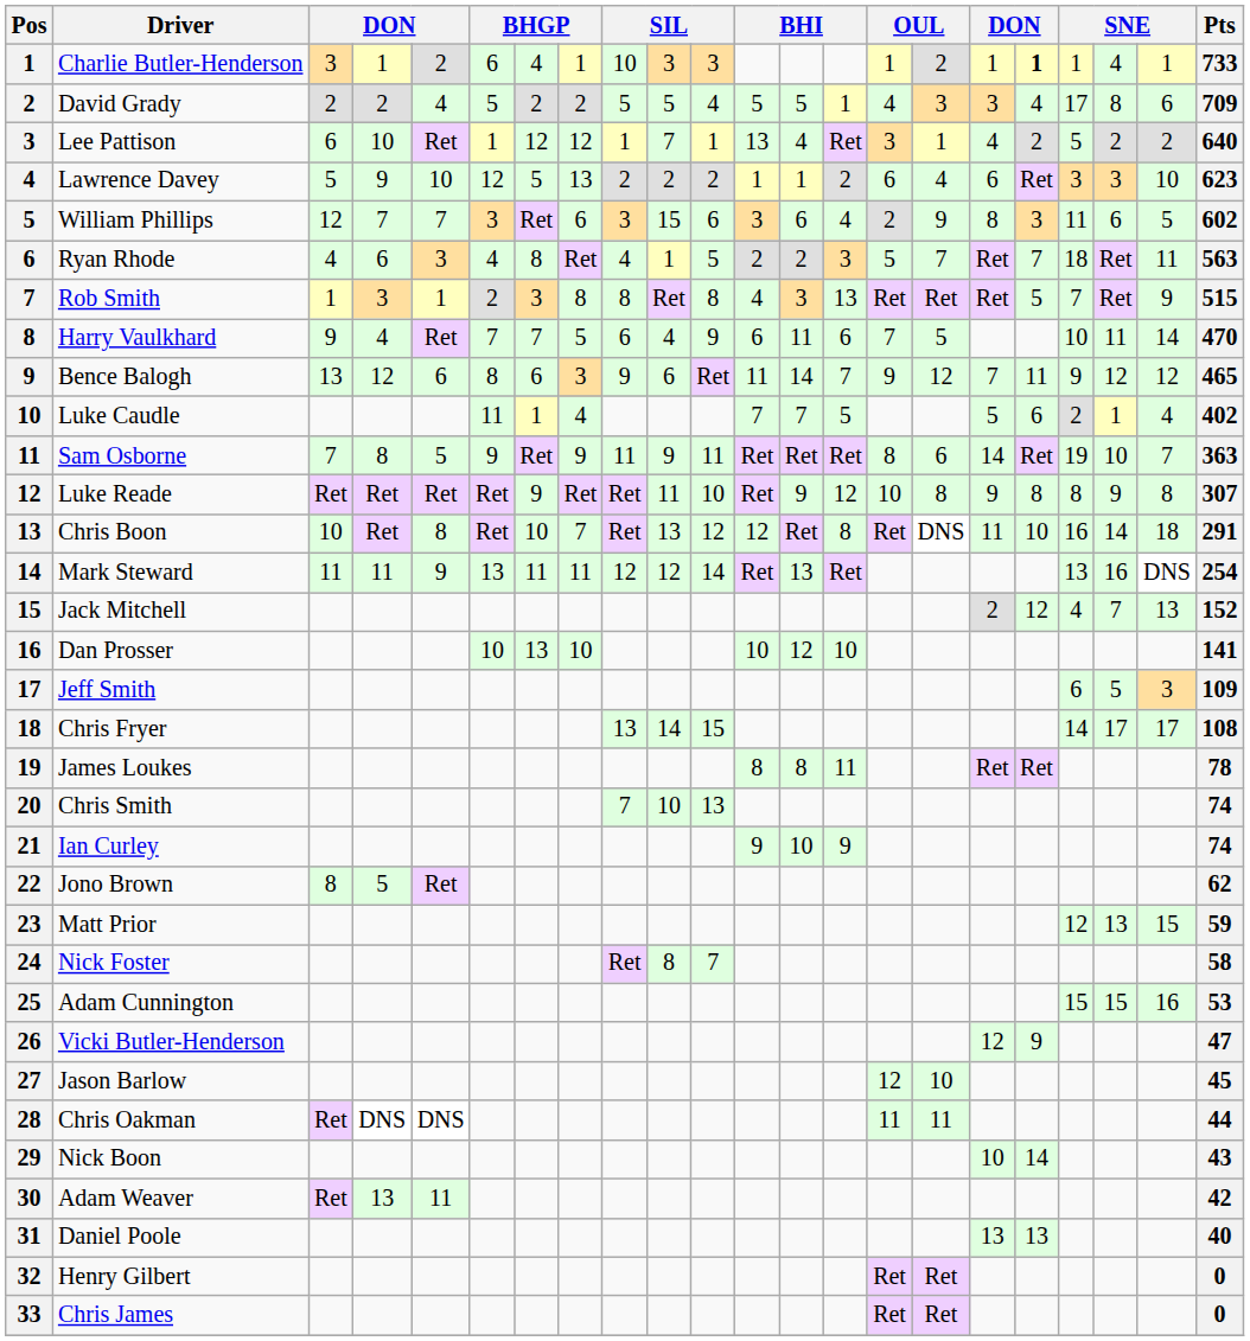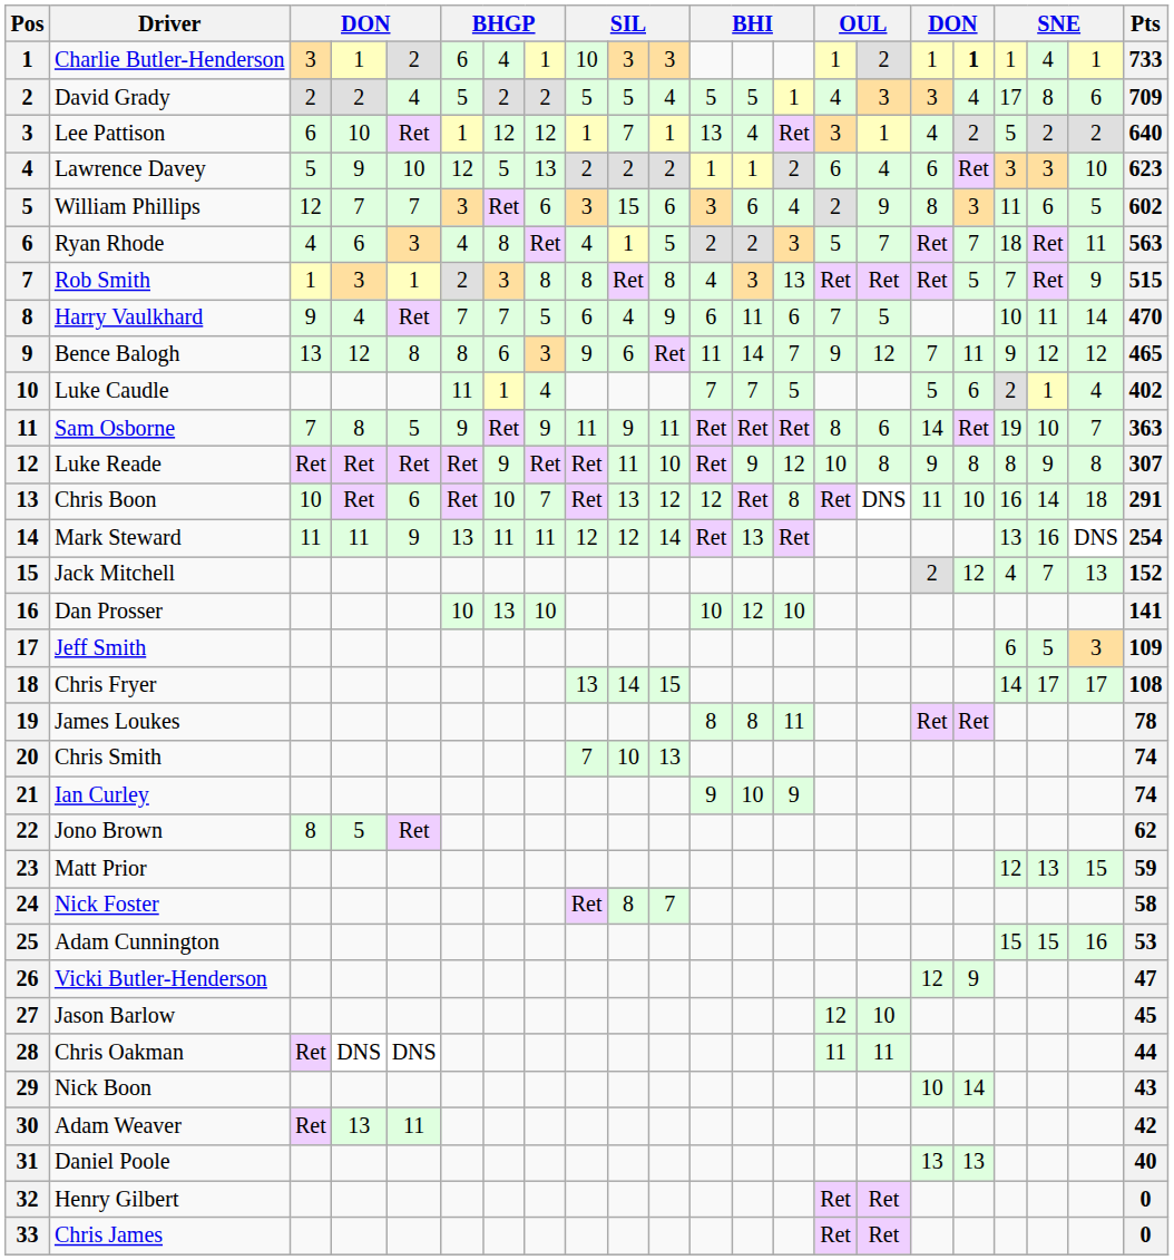Bence Balogh | column 5: 6 -> 8
Chris Boon | column 5: 8 -> 6
